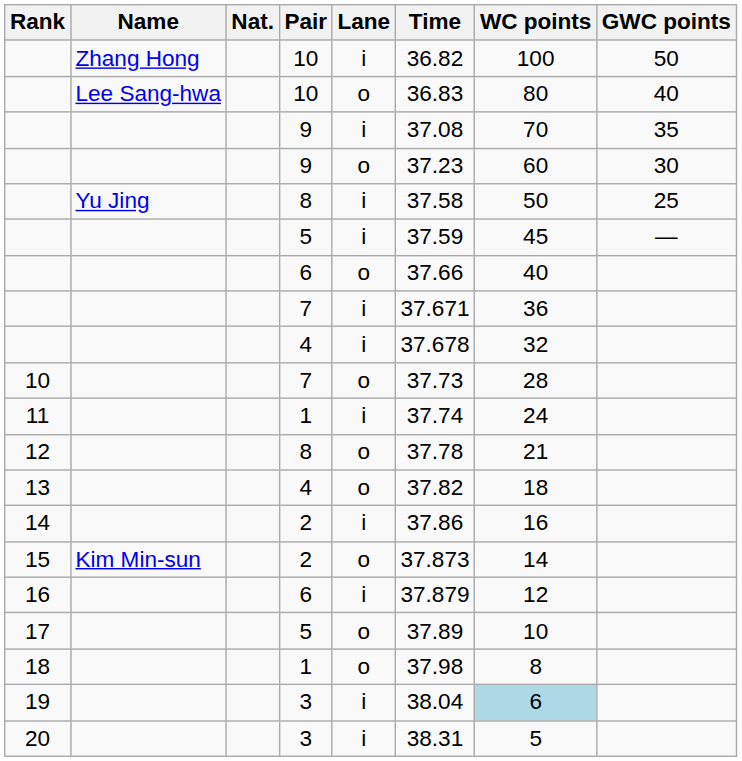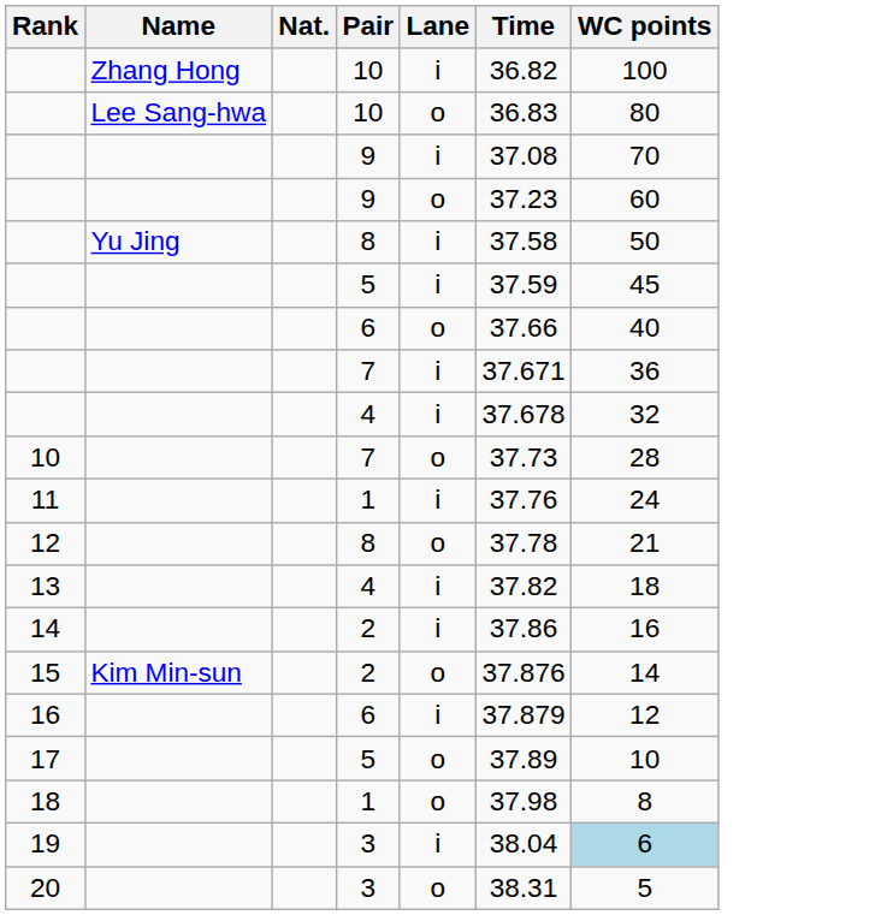- column: GWC points | 50 | 40 | 35 | 30 | 25 | —
11 | Time: 37.74 -> 37.76
13 | Lane: o -> i
15 | Time: 37.873 -> 37.876
20 | Lane: i -> o
